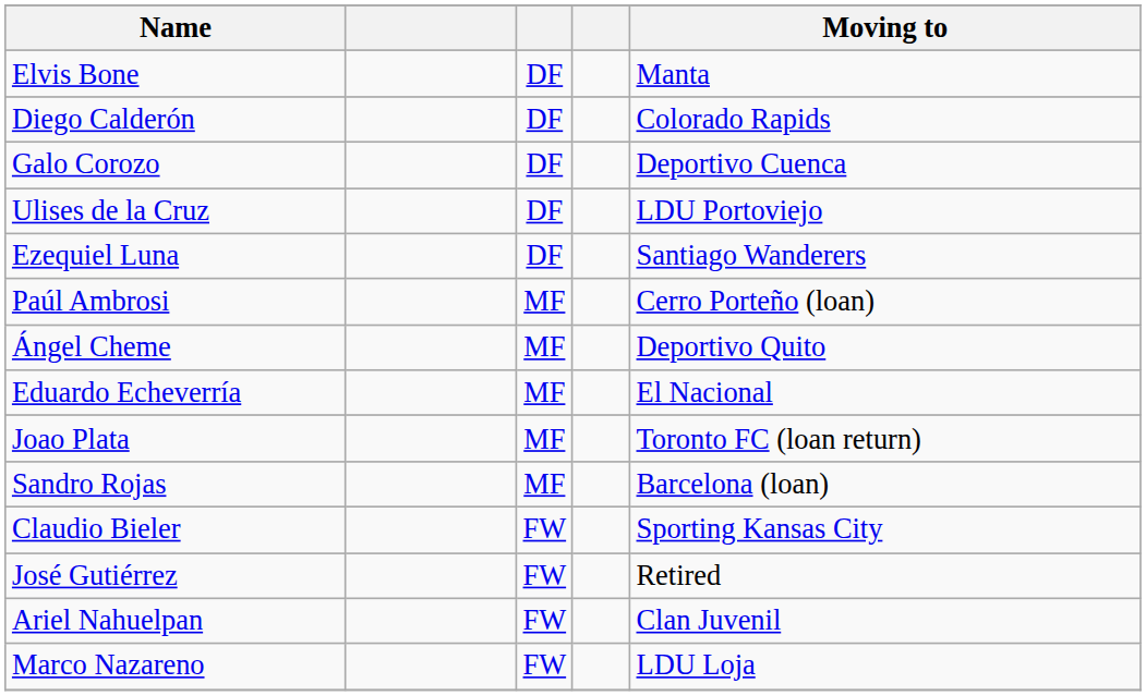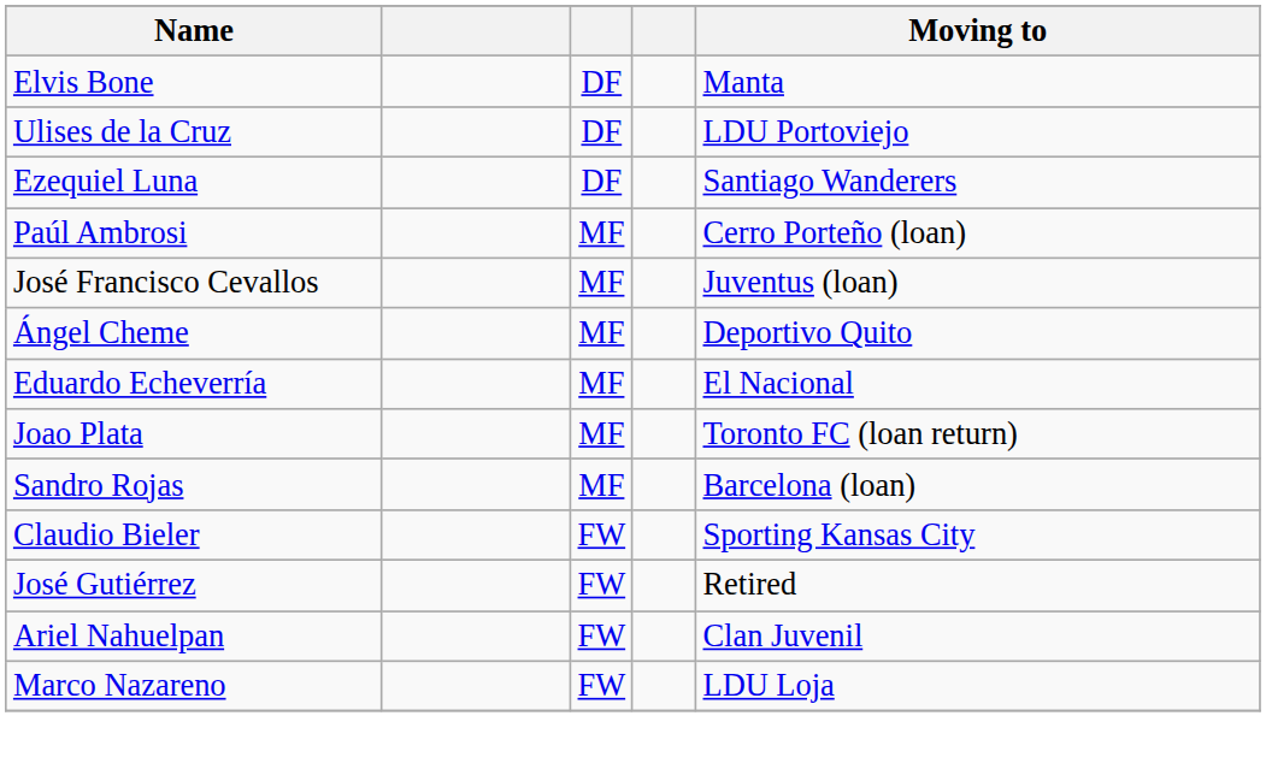- row: Diego Calderón | DF | Colorado Rapids
- row: Galo Corozo | DF | Deportivo Cuenca
+ row: José Francisco Cevallos | MF | Juventus (loan)
